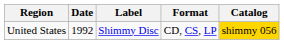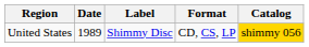United States | Date: 1992 -> 1989
